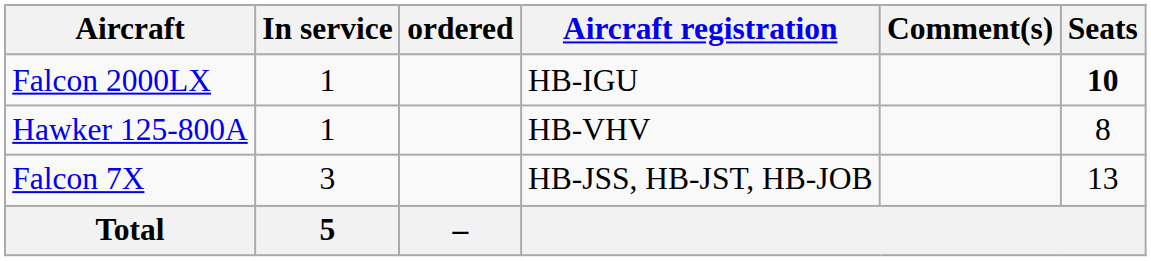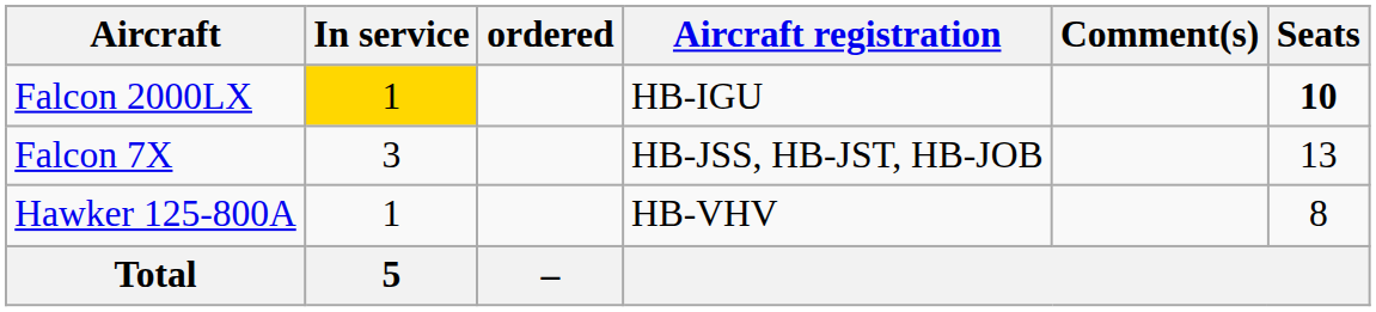Falcon 2000LX | In service: no background -> gold background
rows swapped: Falcon 7X <-> Hawker 125-800A
